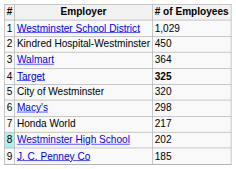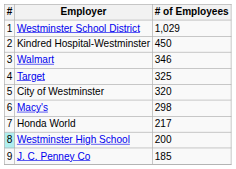Walmart | # of Employees: 364 -> 346
Target | # of Employees: bold -> normal
Westminster High School | # of Employees: 202 -> 200
